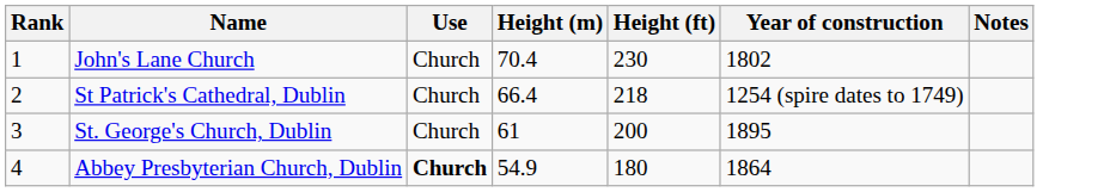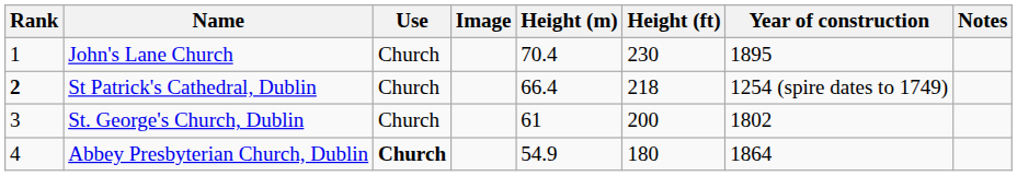+ column: Image
John's Lane Church | Year of construction: 1802 -> 1895
St Patrick's Cathedral, Dublin | Rank: normal -> bold
St. George's Church, Dublin | Year of construction: 1895 -> 1802
